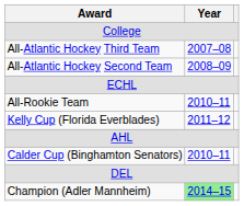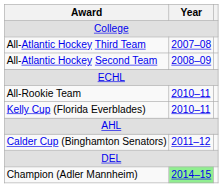Kelly Cup (Florida Everblades) | Year: 2011–12 -> 2010–11
Calder Cup (Binghamton Senators) | Year: 2010–11 -> 2011–12
